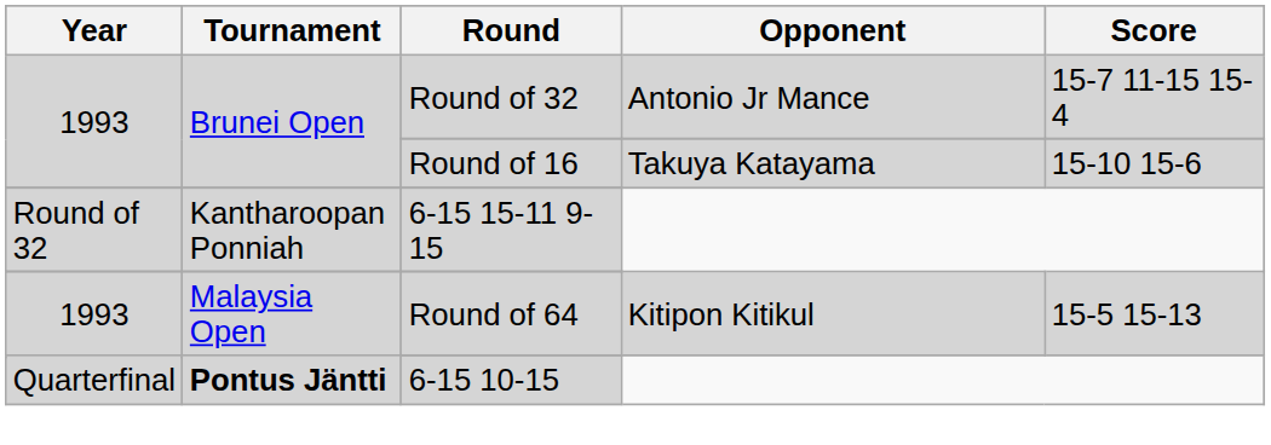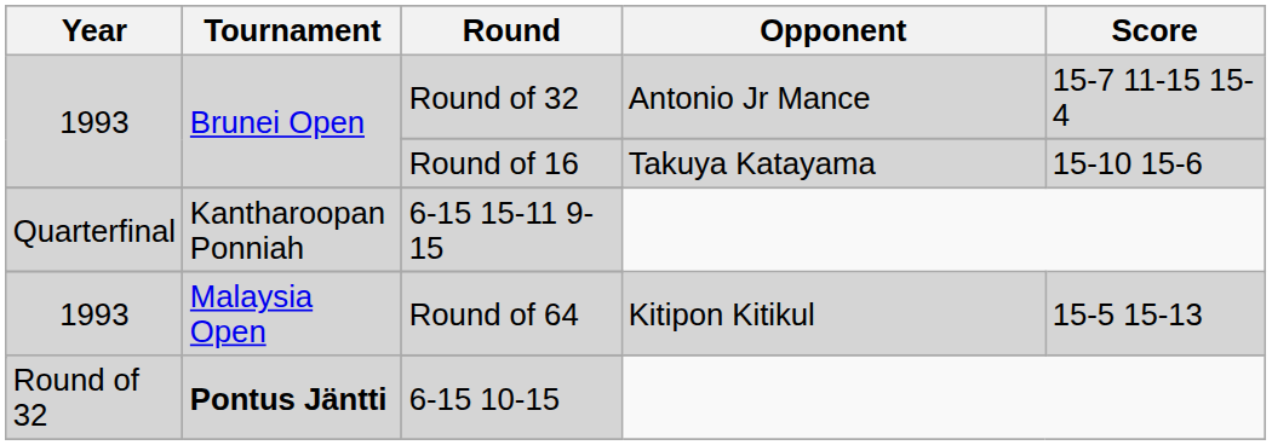6-15 15-11 9-15 | Year: Round of 32 -> Quarterfinal
6-15 10-15 | Year: Quarterfinal -> Round of 32
